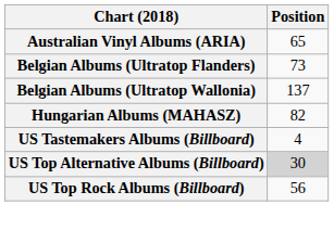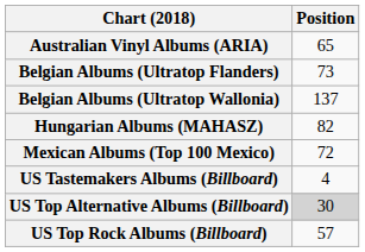+ row: Mexican Albums (Top 100 Mexico) | 72
US Top Rock Albums (Billboard) | Position: 56 -> 57
